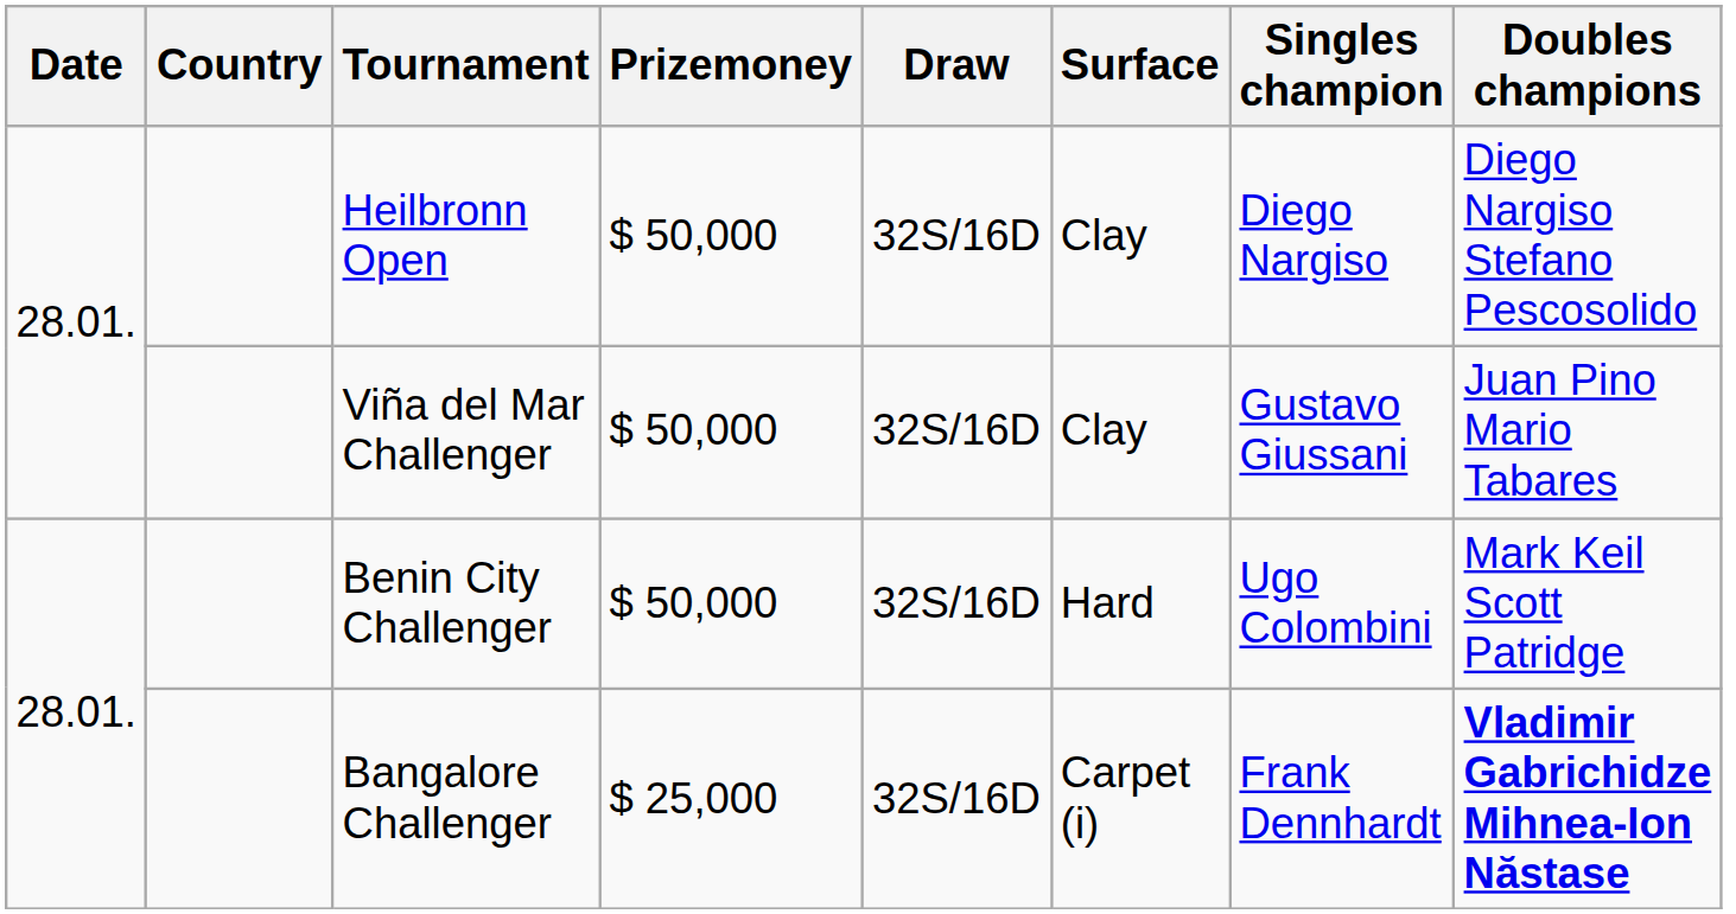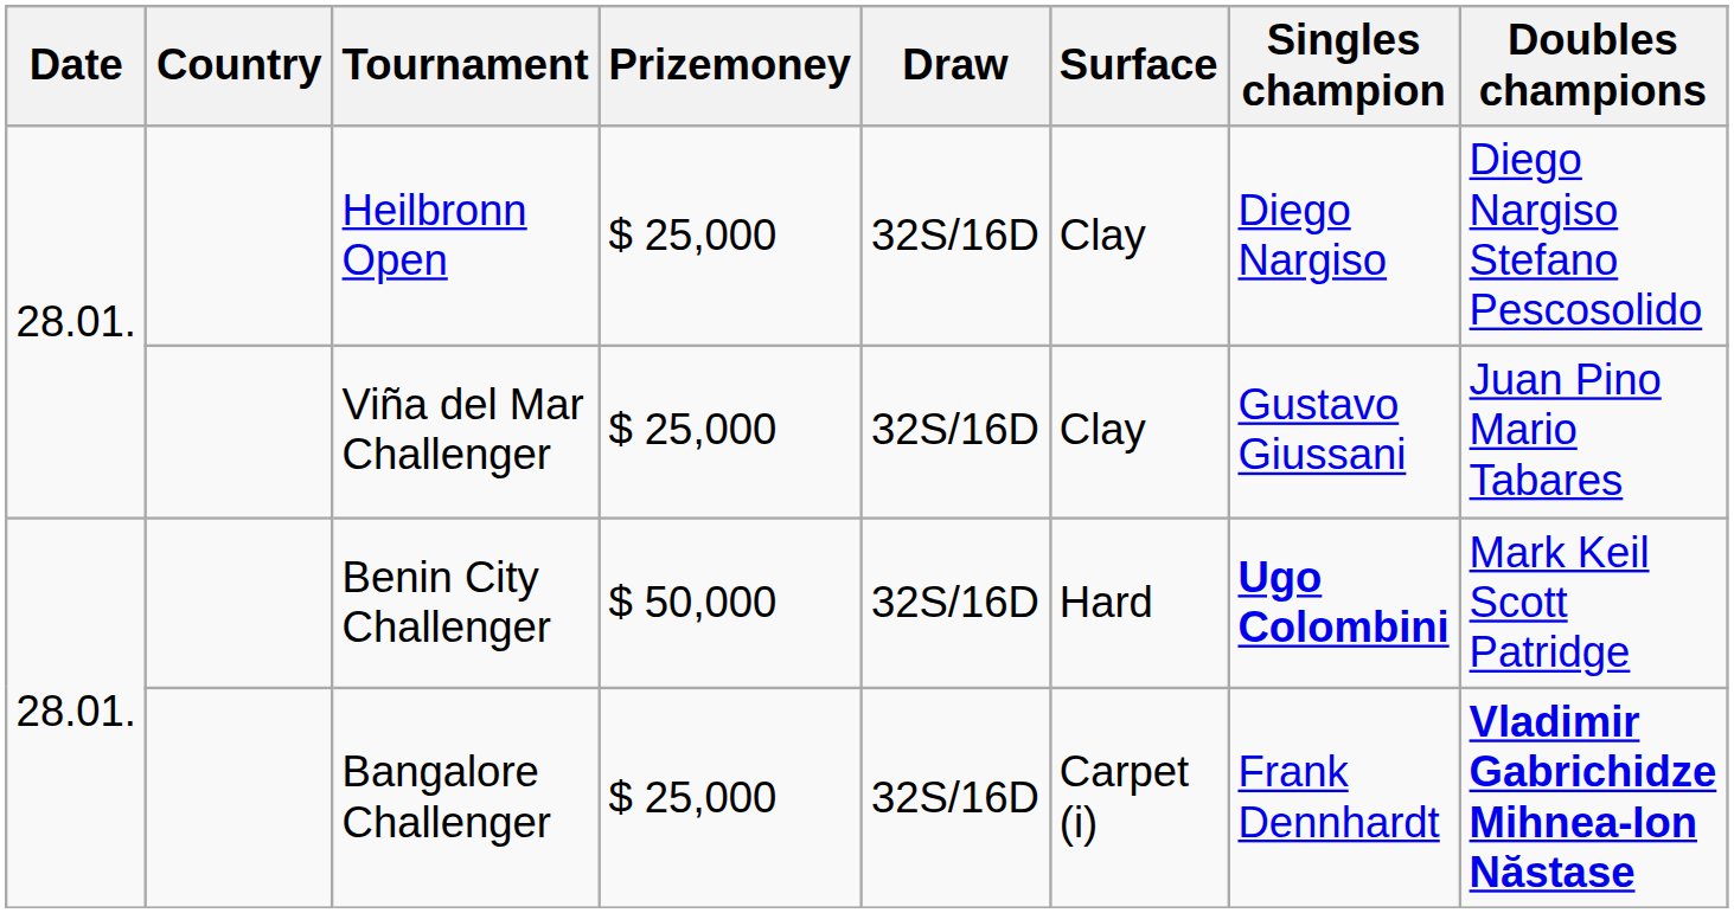Heilbronn Open | Prizemoney: $ 50,000 -> $ 25,000
Viña del Mar Challenger | Prizemoney: $ 50,000 -> $ 25,000
Benin City Challenger | Singles champion: normal -> bold
